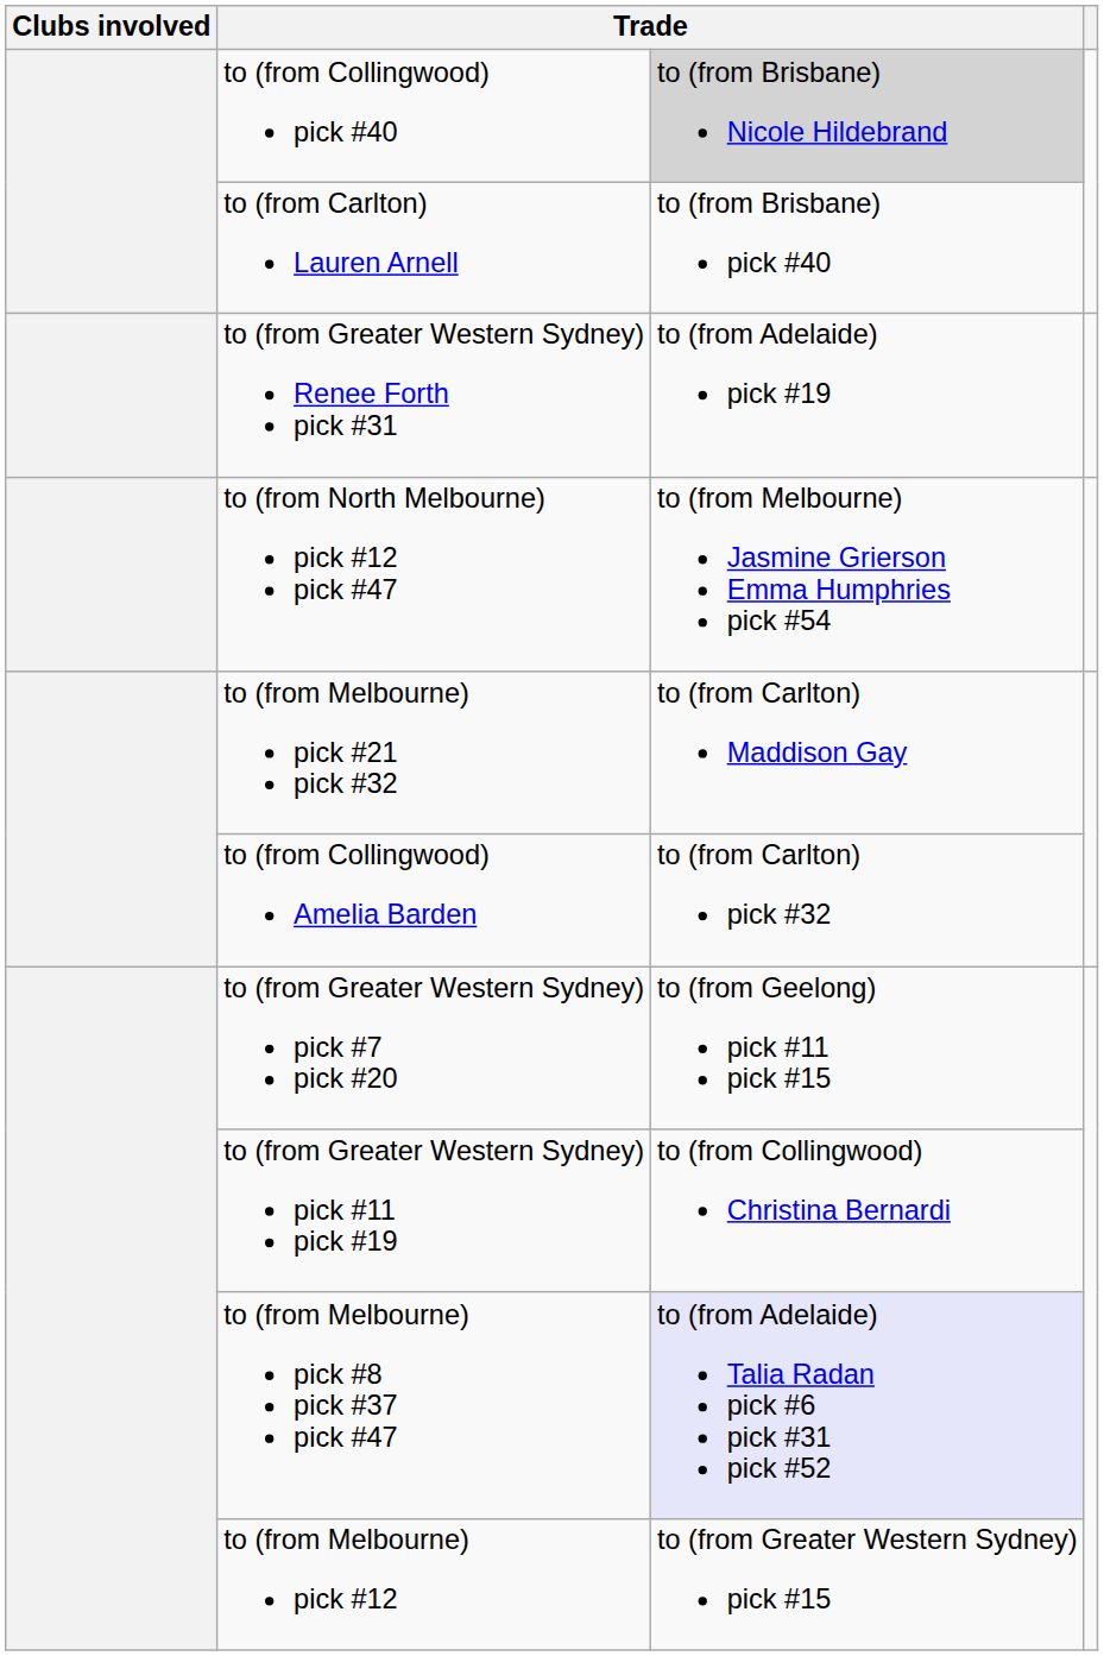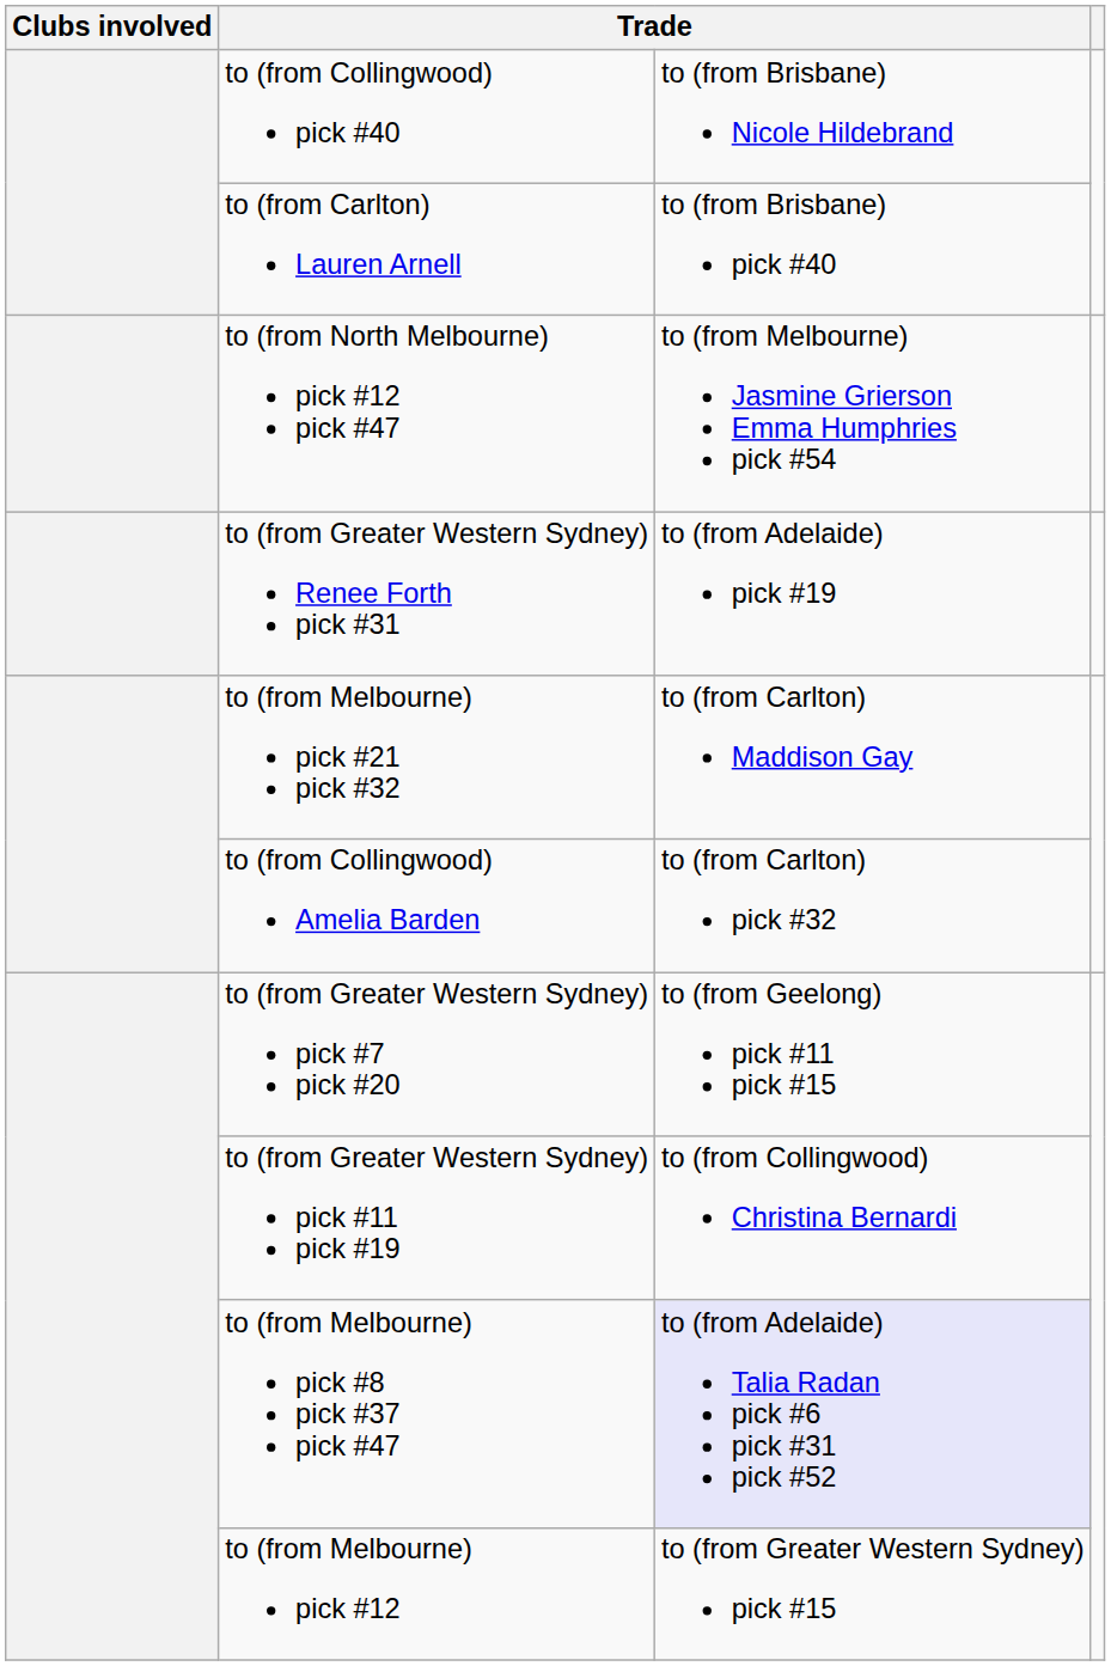to (from Collingwood) pick #40 | column 3: lightgrey background -> no background
rows swapped: to (from North Melbourne) pick #12 pick #47 <-> to (from Greater Western Sydney) Renee Forth pick #31
